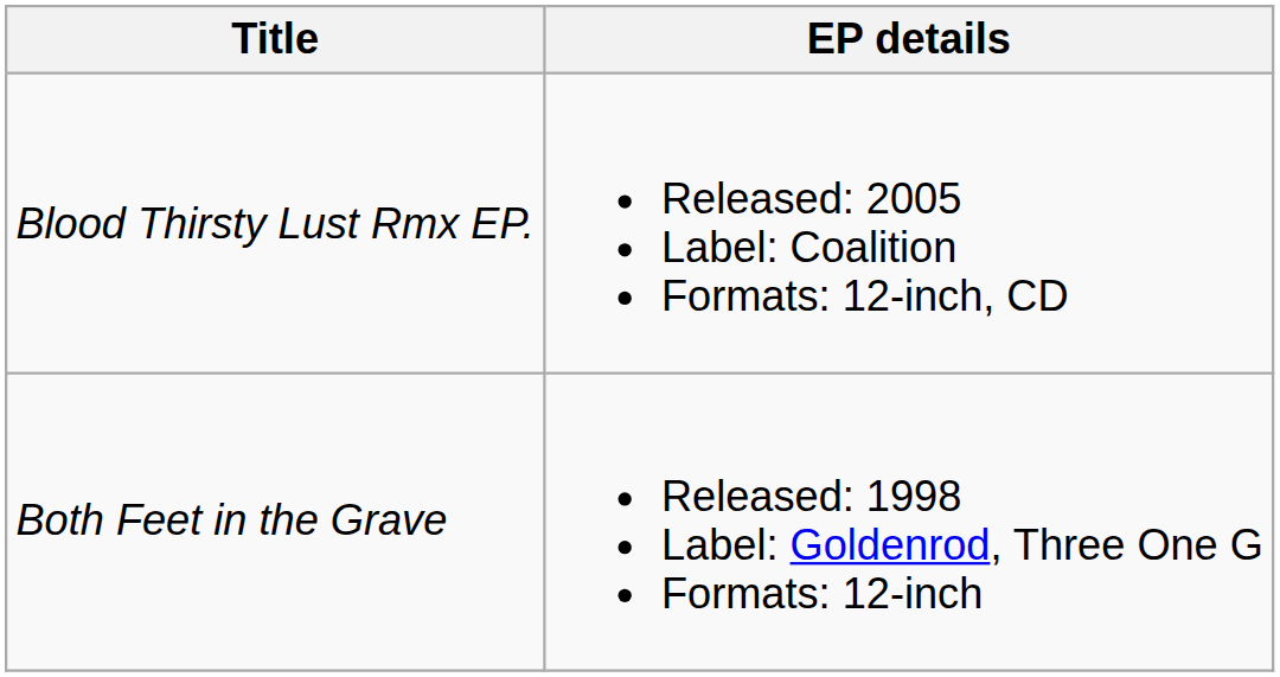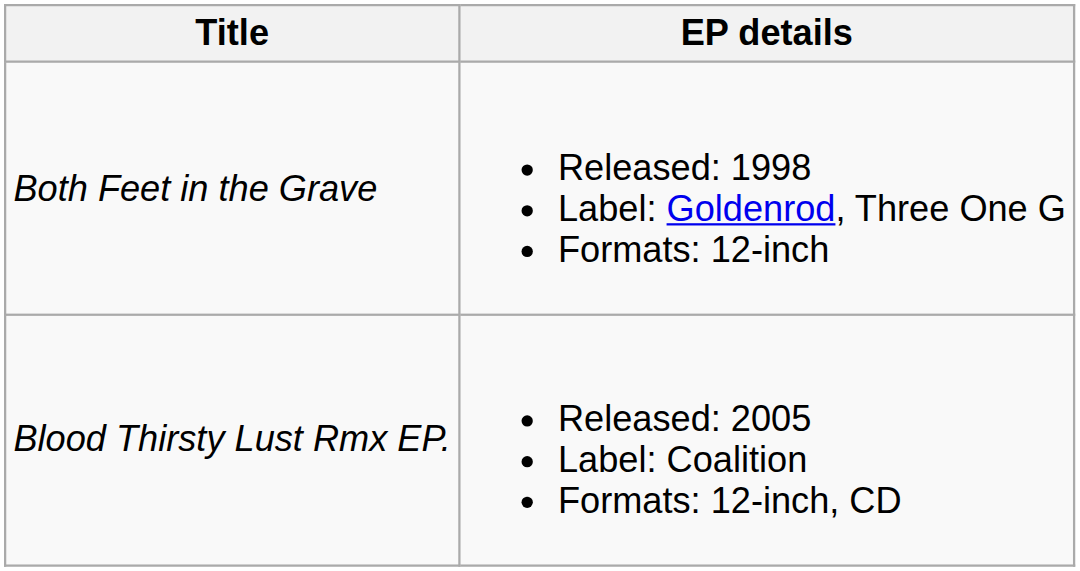rows swapped: Both Feet in the Grave <-> Blood Thirsty Lust Rmx EP.
